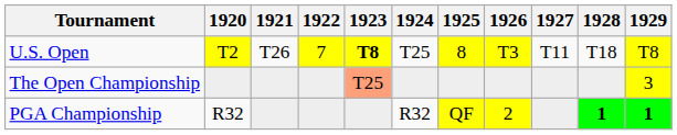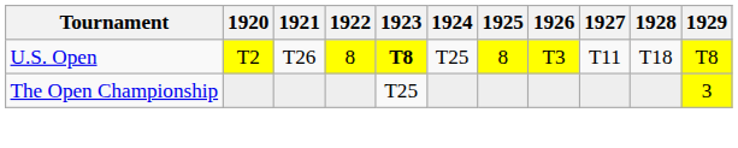U.S. Open | 1922: 7 -> 8
The Open Championship | 1923: lightsalmon background -> no background
- row: PGA Championship | R32 | R32 | QF | 2 | 1 | 1
